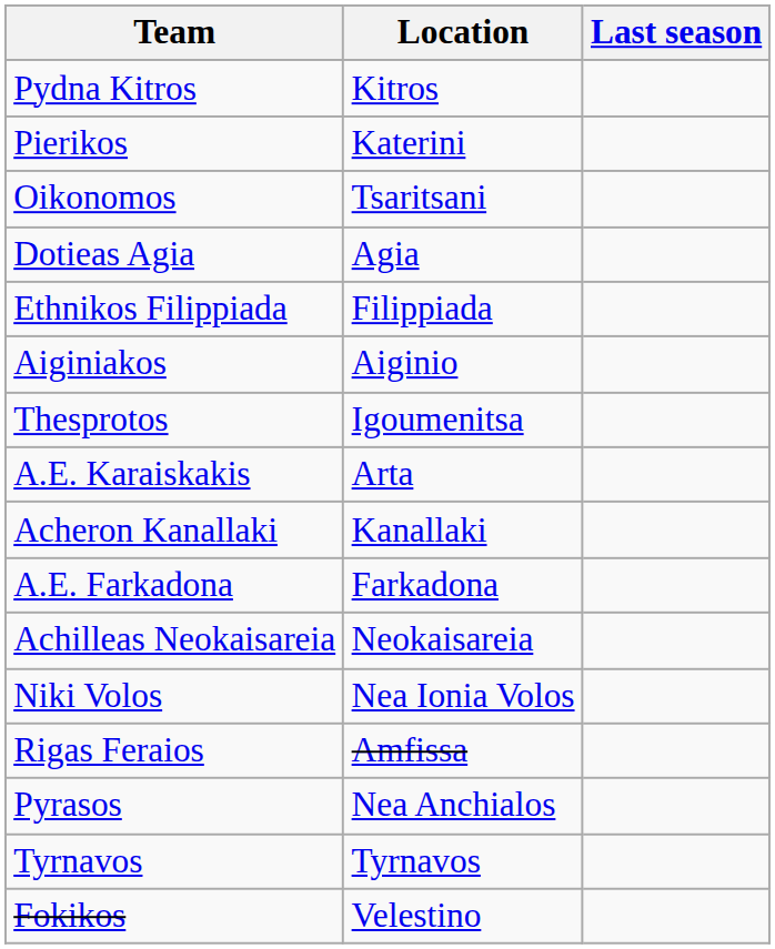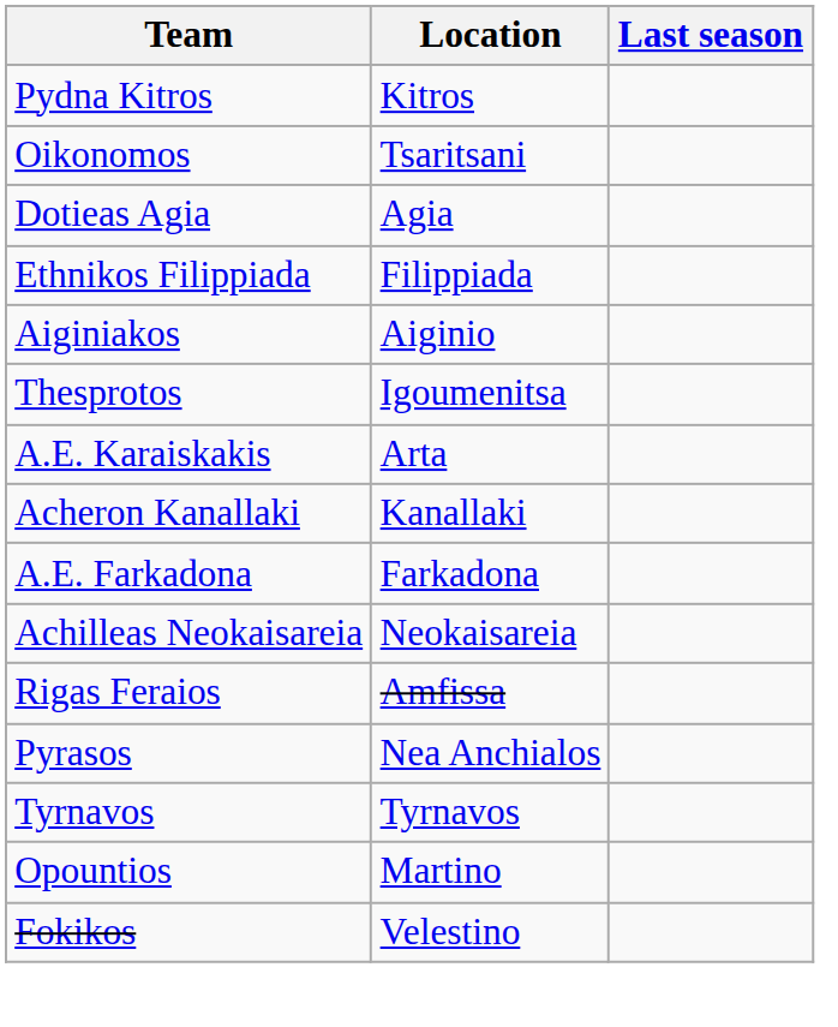- row: Pierikos | Katerini
- row: Niki Volos | Nea Ionia Volos
+ row: Opountios | Martino
